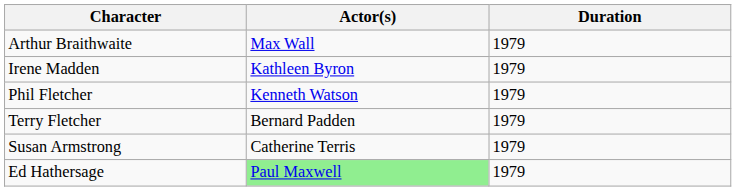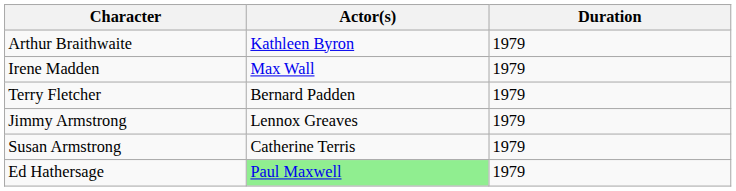Arthur Braithwaite | Actor(s): Max Wall -> Kathleen Byron
Irene Madden | Actor(s): Kathleen Byron -> Max Wall
- row: Phil Fletcher | Kenneth Watson | 1979
+ row: Jimmy Armstrong | Lennox Greaves | 1979
